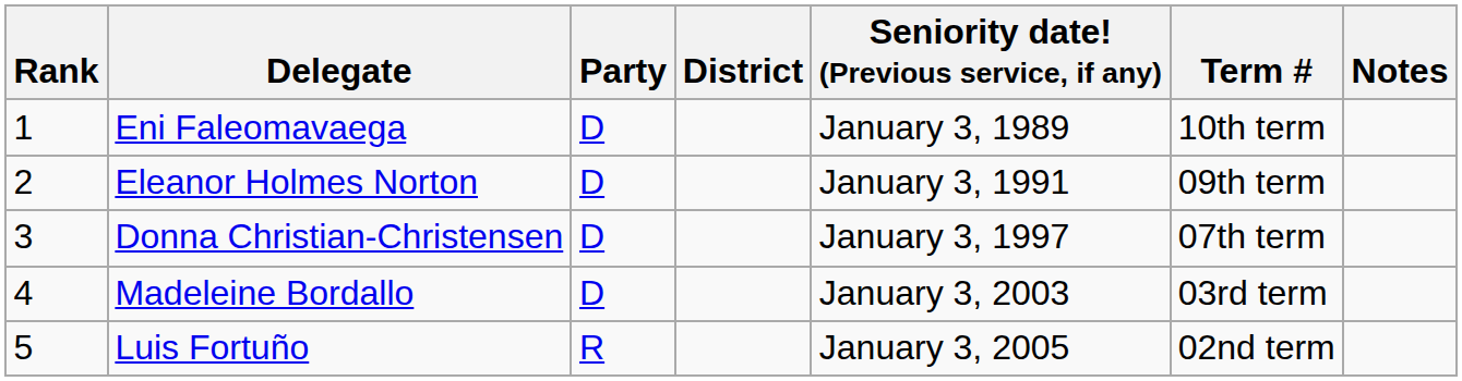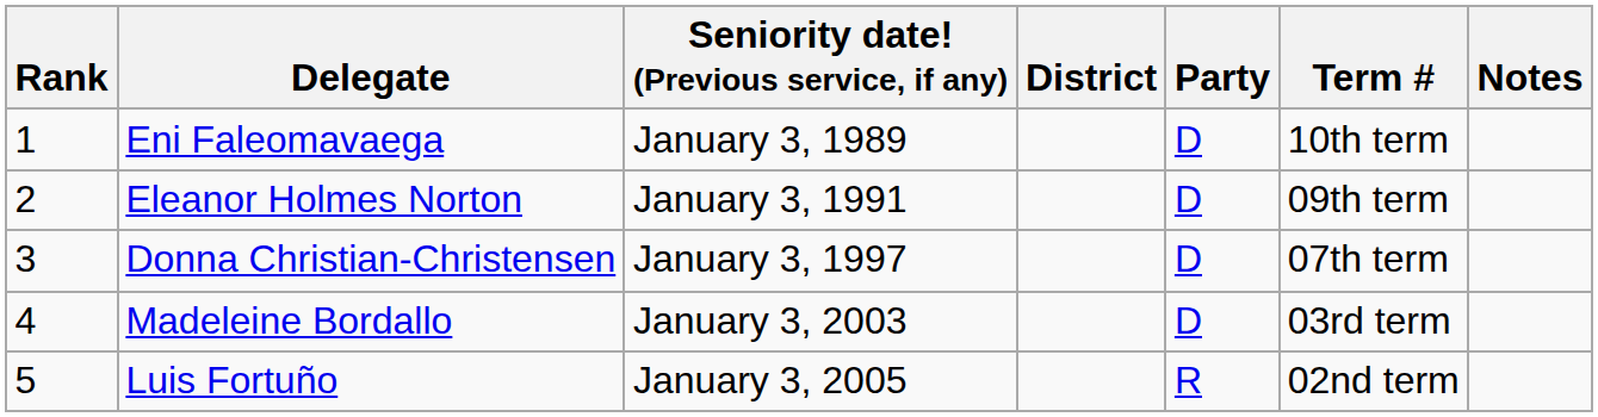columns swapped: Party <-> Seniority date! (Previous service, if any)
